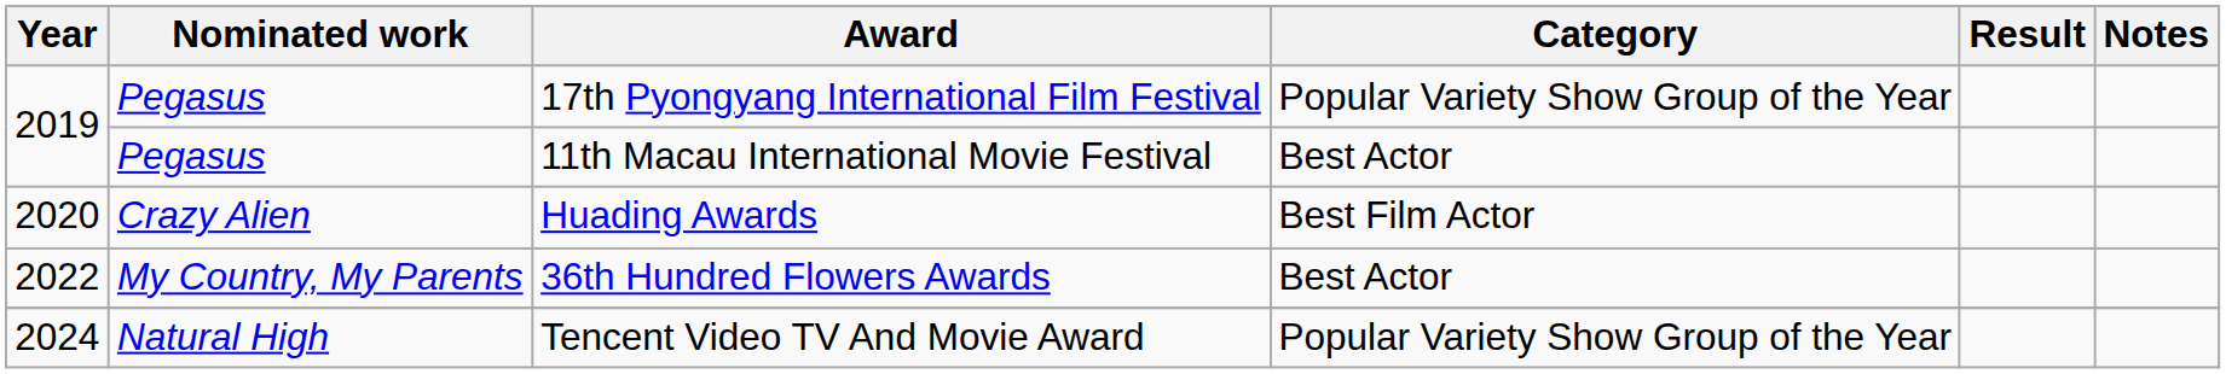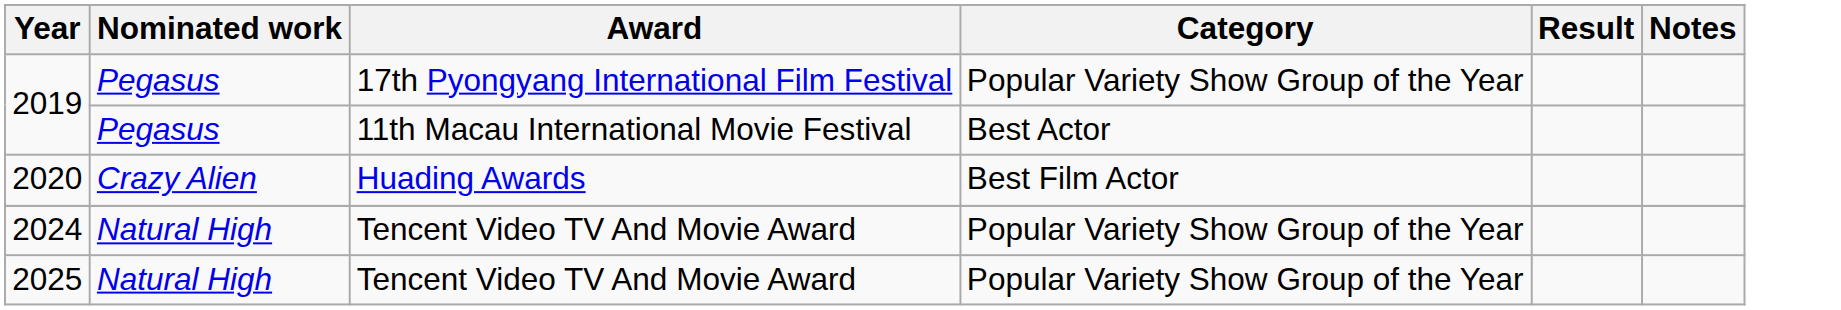- row: 2022 | My Country, My Parents | 36th Hundred Flowers Awards | Best Actor
+ row: 2025 | Natural High | Tencent Video TV And Movie Award | Popular Variety Show Group of the Year
